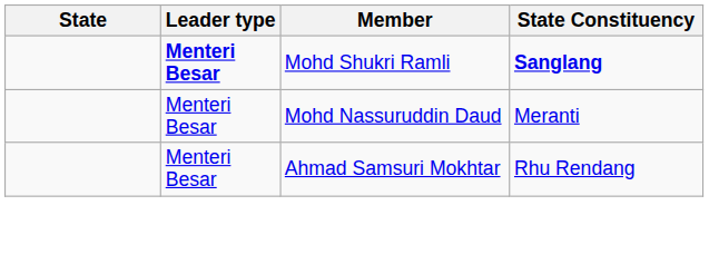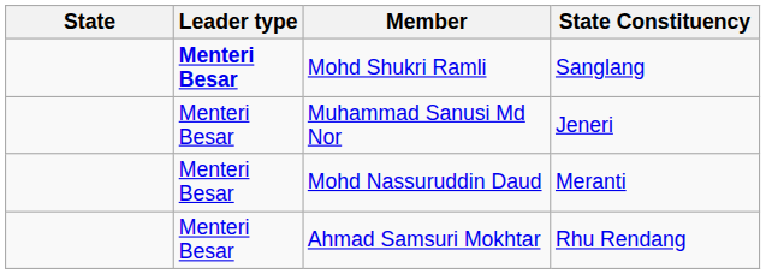Mohd Shukri Ramli | State Constituency: bold -> normal
+ row: Menteri Besar | Muhammad Sanusi Md Nor | Jeneri
